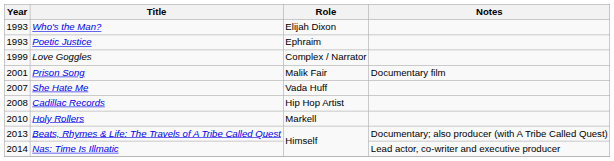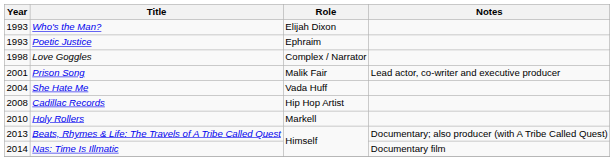Love Goggles | Year: 1999 -> 1998
Prison Song | Notes: Documentary film -> Lead actor, co-writer and executive producer
She Hate Me | Year: 2007 -> 2004
Nas: Time Is Illmatic | Notes: Lead actor, co-writer and executive producer -> Documentary film
